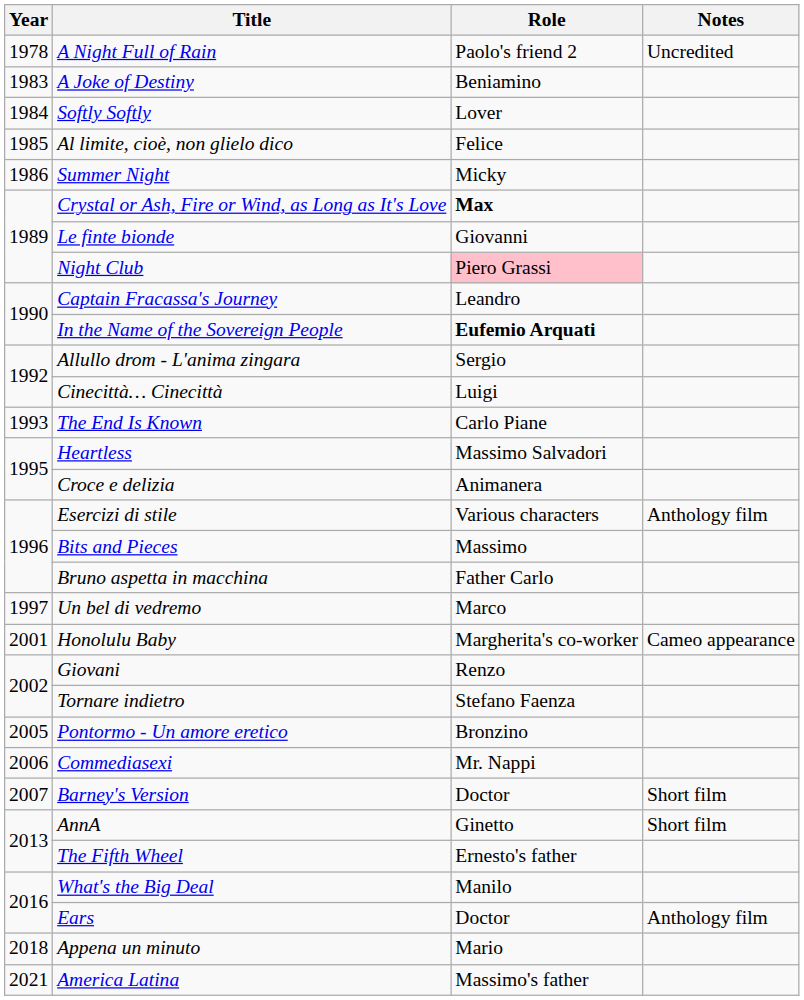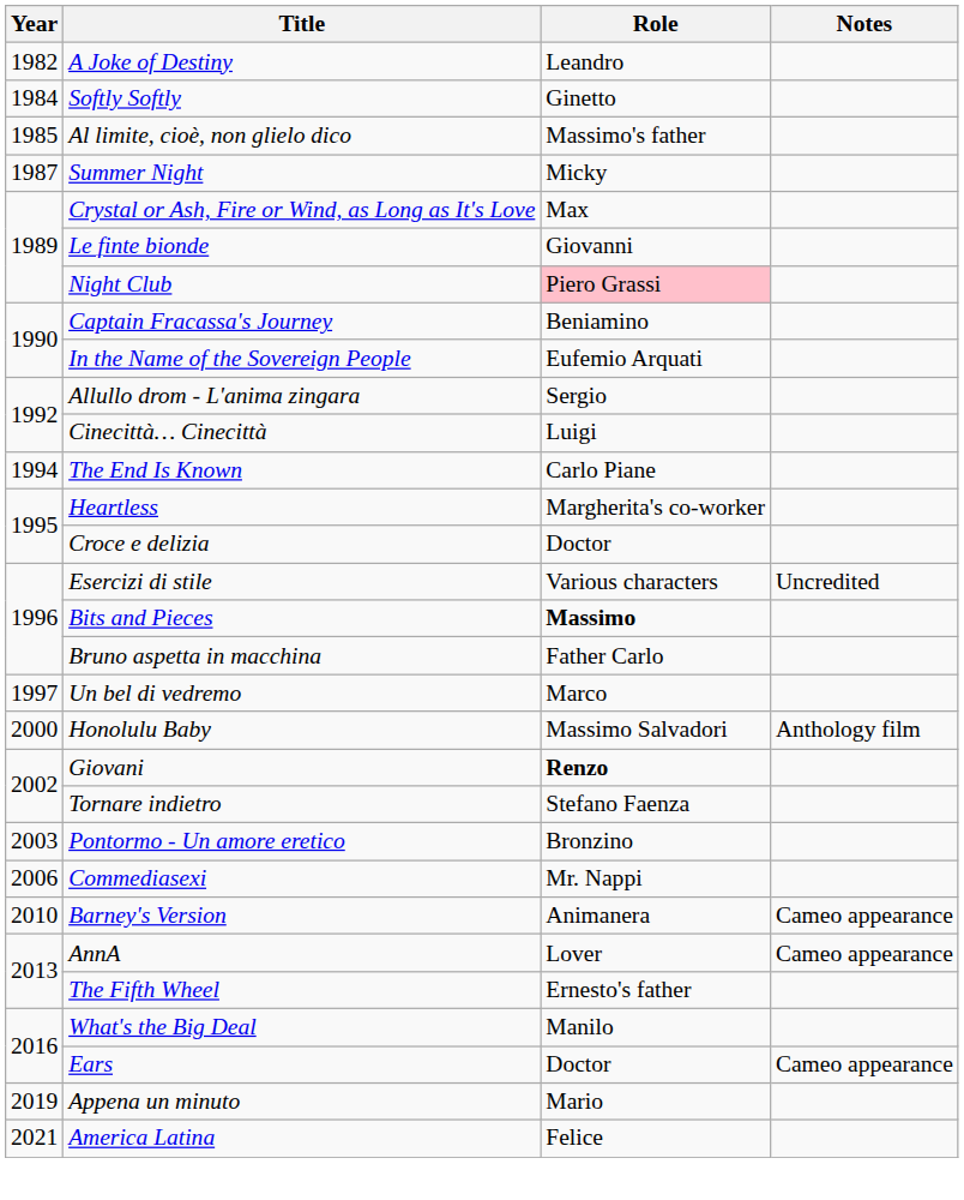- row: 1978 | A Night Full of Rain | Paolo's friend 2 | Uncredited
A Joke of Destiny | Year: 1983 -> 1982
A Joke of Destiny | Role: Beniamino -> Leandro
Softly Softly | Role: Lover -> Ginetto
Al limite, cioè, non glielo dico | Role: Felice -> Massimo's father
Summer Night | Year: 1986 -> 1987
Crystal or Ash, Fire or Wind, as Long as It's Love | Role: bold -> normal
Captain Fracassa's Journey | Role: Leandro -> Beniamino
In the Name of the Sovereign People | Role: bold -> normal
The End Is Known | Year: 1993 -> 1994
Heartless | Role: Massimo Salvadori -> Margherita's co-worker
Croce e delizia | Role: Animanera -> Doctor
Esercizi di stile | Notes: Anthology film -> Uncredited
Bits and Pieces | Role: normal -> bold
Honolulu Baby | Year: 2001 -> 2000
Honolulu Baby | Role: Margherita's co-worker -> Massimo Salvadori
Honolulu Baby | Notes: Cameo appearance -> Anthology film
Giovani | Role: normal -> bold
Pontormo - Un amore eretico | Year: 2005 -> 2003
Barney's Version | Year: 2007 -> 2010
Barney's Version | Role: Doctor -> Animanera
Barney's Version | Notes: Short film -> Cameo appearance
AnnA | Role: Ginetto -> Lover
AnnA | Notes: Short film -> Cameo appearance
Ears | Notes: Anthology film -> Cameo appearance
Appena un minuto | Year: 2018 -> 2019
America Latina | Role: Massimo's father -> Felice
